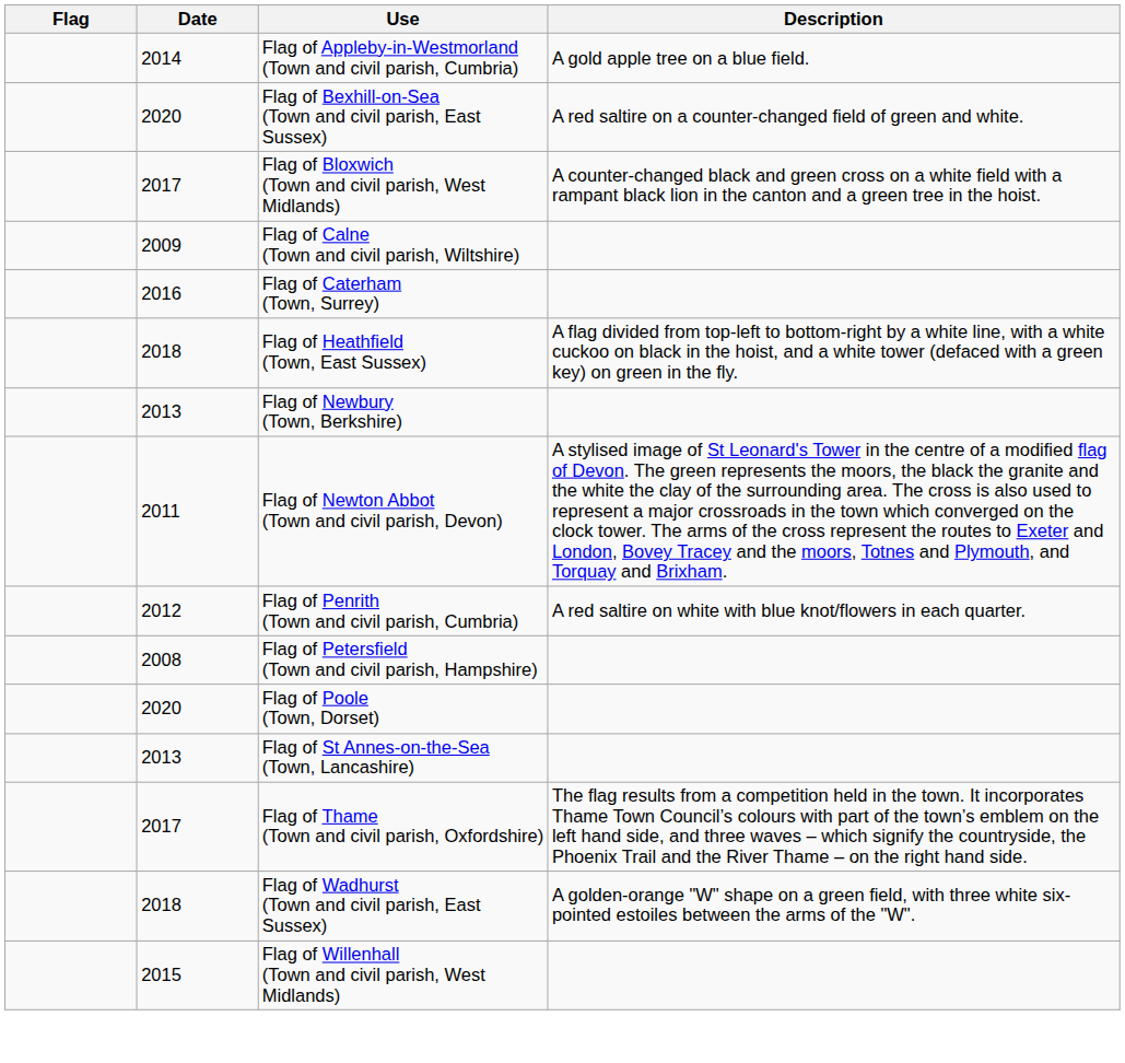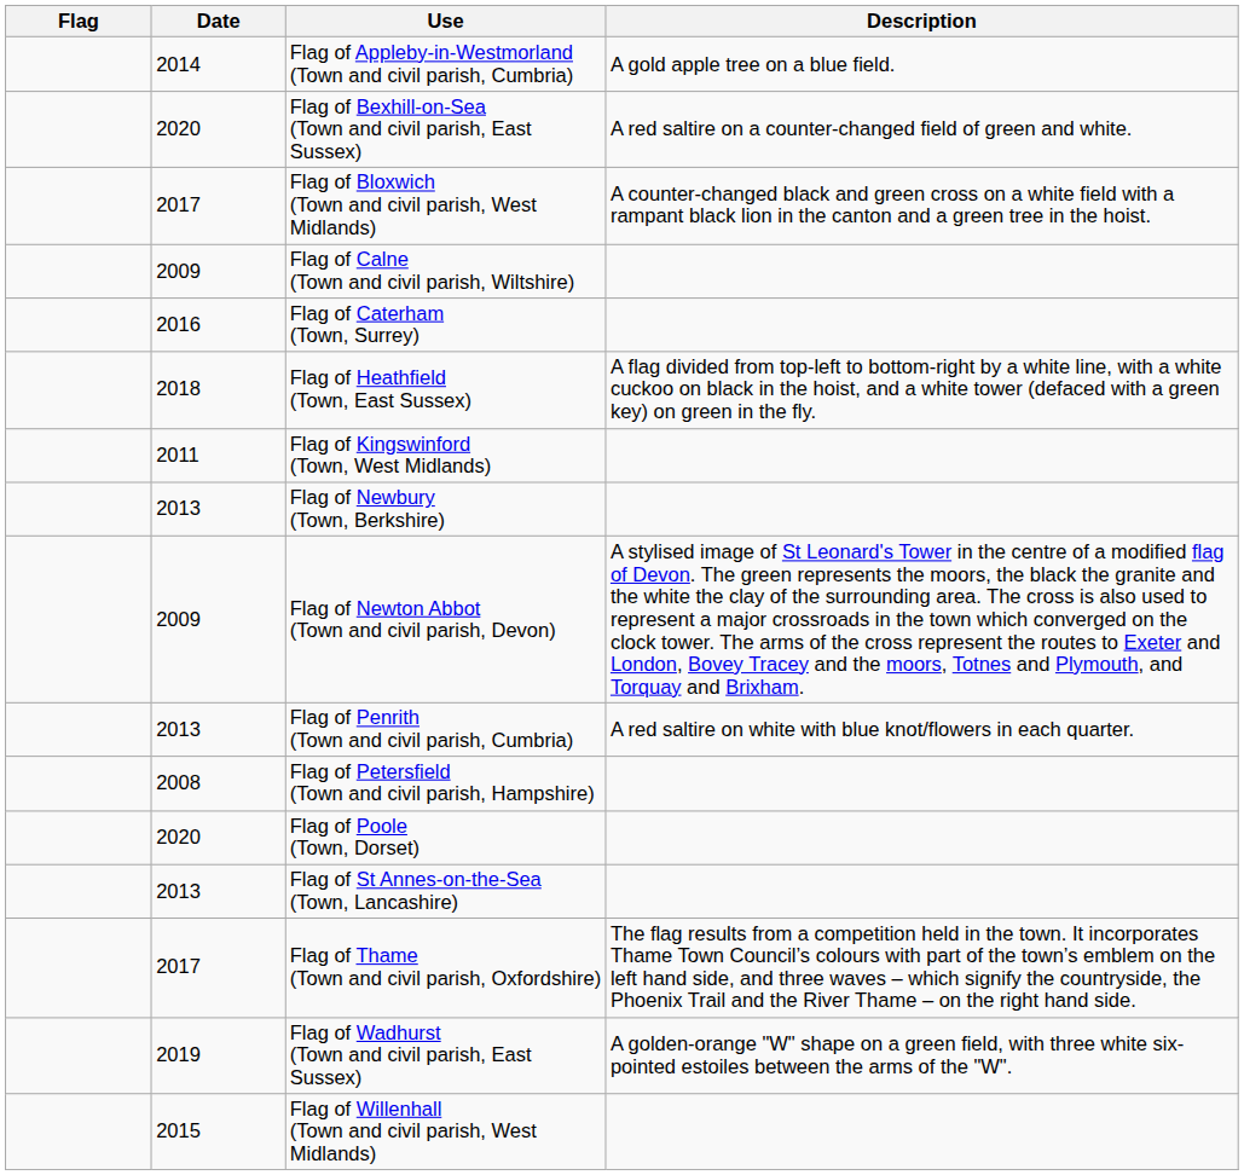+ row: 2011 | Flag of Kingswinford (Town, West Midlands)
Flag of Newton Abbot (Town and civil parish, Devon) | Date: 2011 -> 2009
Flag of Penrith (Town and civil parish, Cumbria) | Date: 2012 -> 2013
Flag of Wadhurst (Town and civil parish, East Sussex) | Date: 2018 -> 2019
